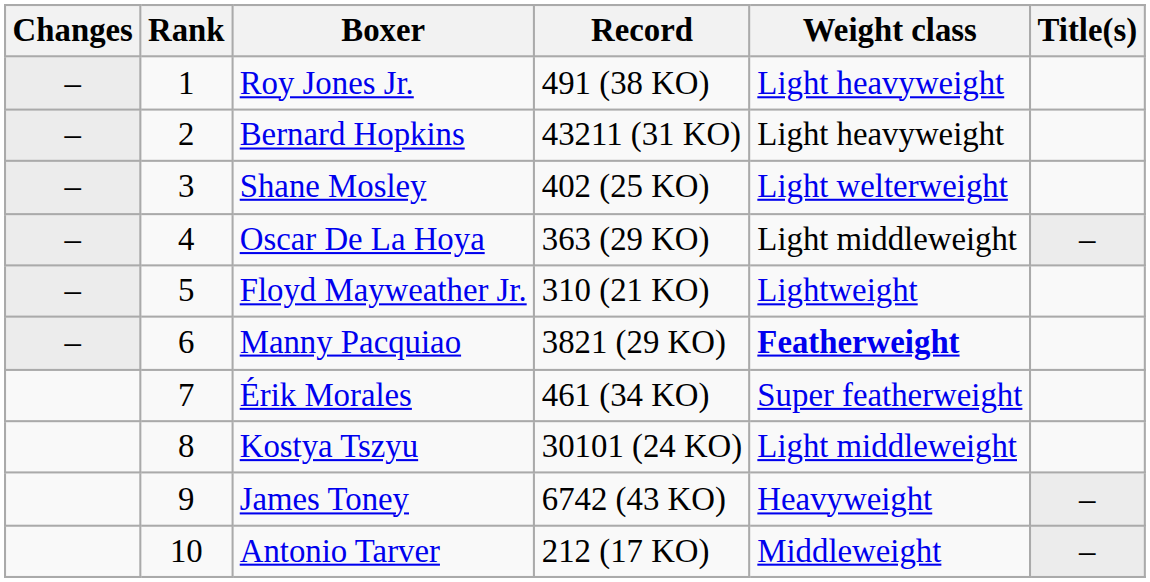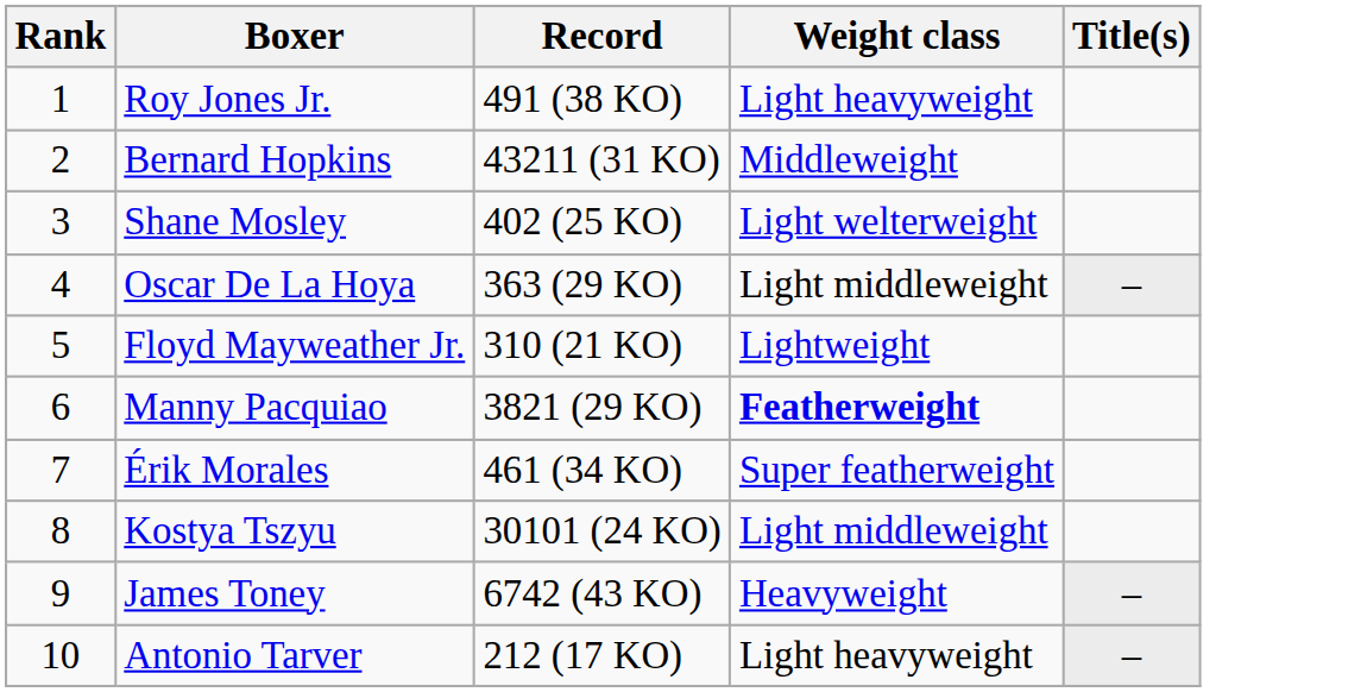- column: Changes | – | – | – | – | – | –
Bernard Hopkins | Weight class: Light heavyweight -> Middleweight
Antonio Tarver | Weight class: Middleweight -> Light heavyweight
